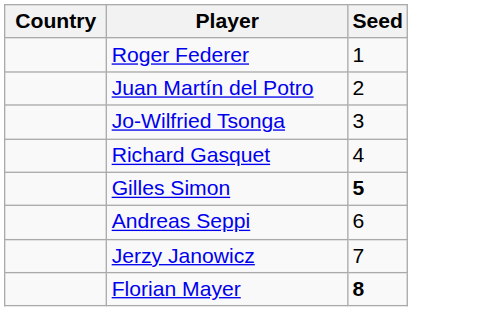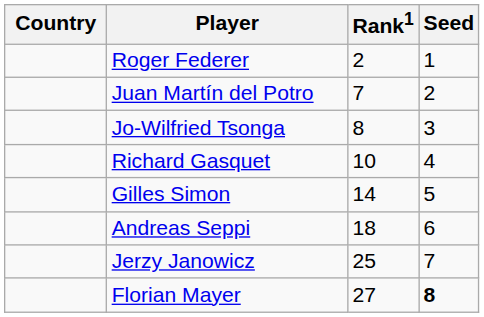+ column: Rank1 | 2 | 7 | 8 | 10 | 14 | 18 | 25 | 27
Gilles Simon | Seed: bold -> normal
